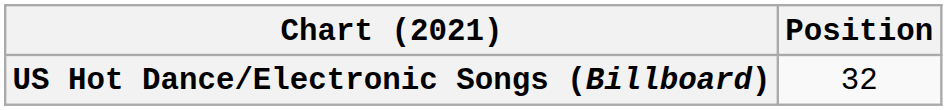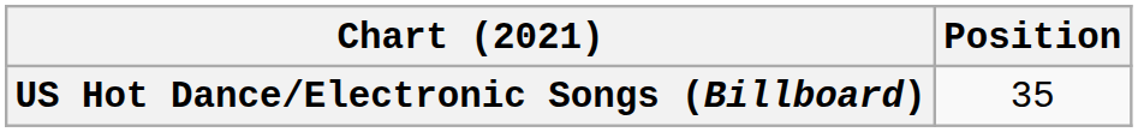US Hot Dance/Electronic Songs (Billboard) | Position: 32 -> 35
